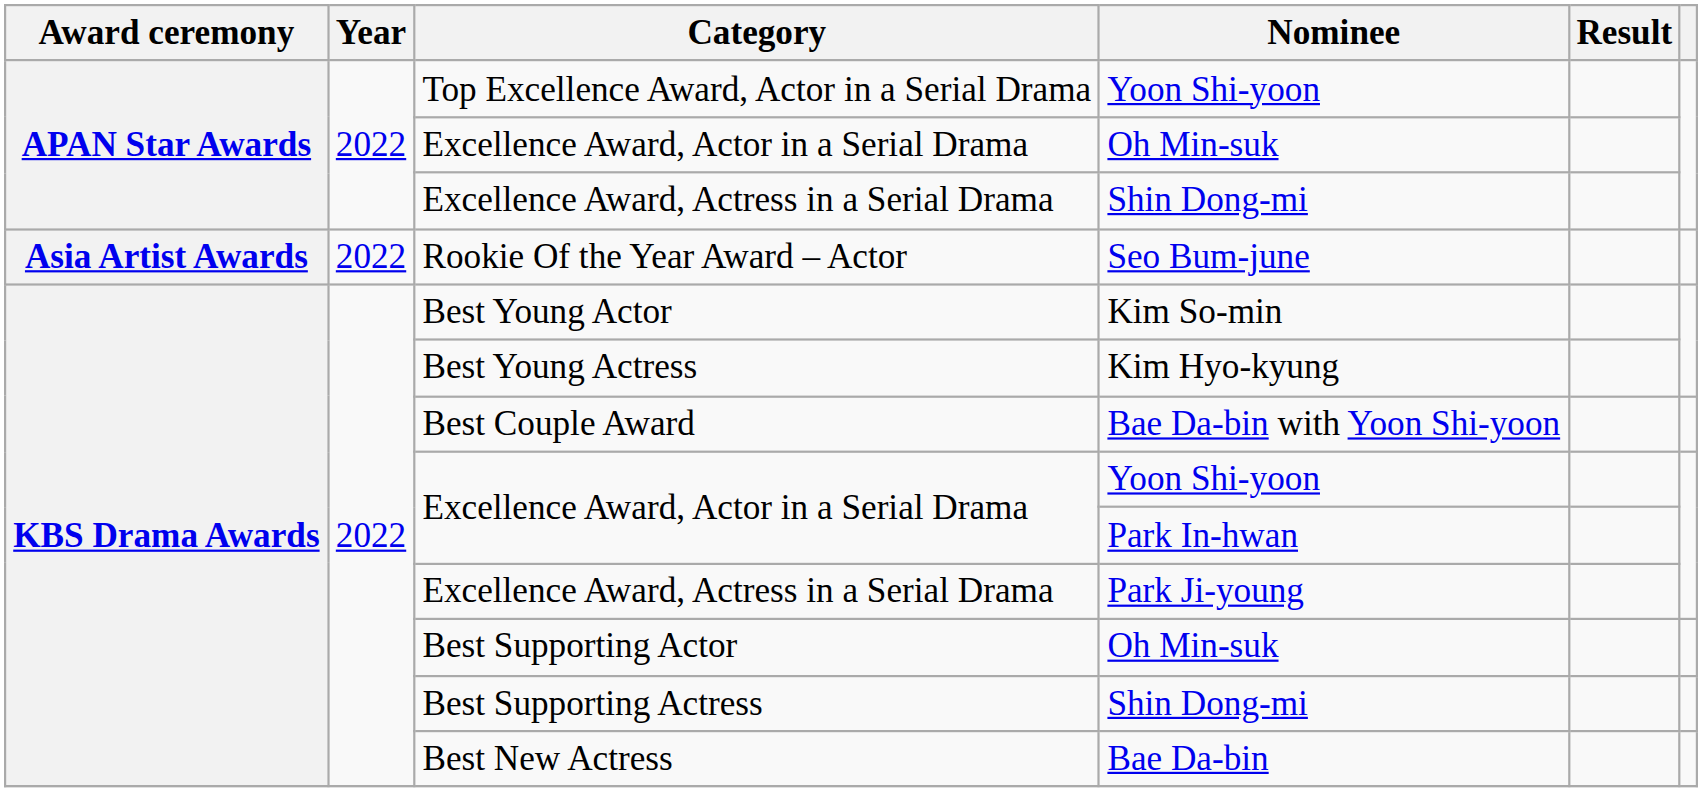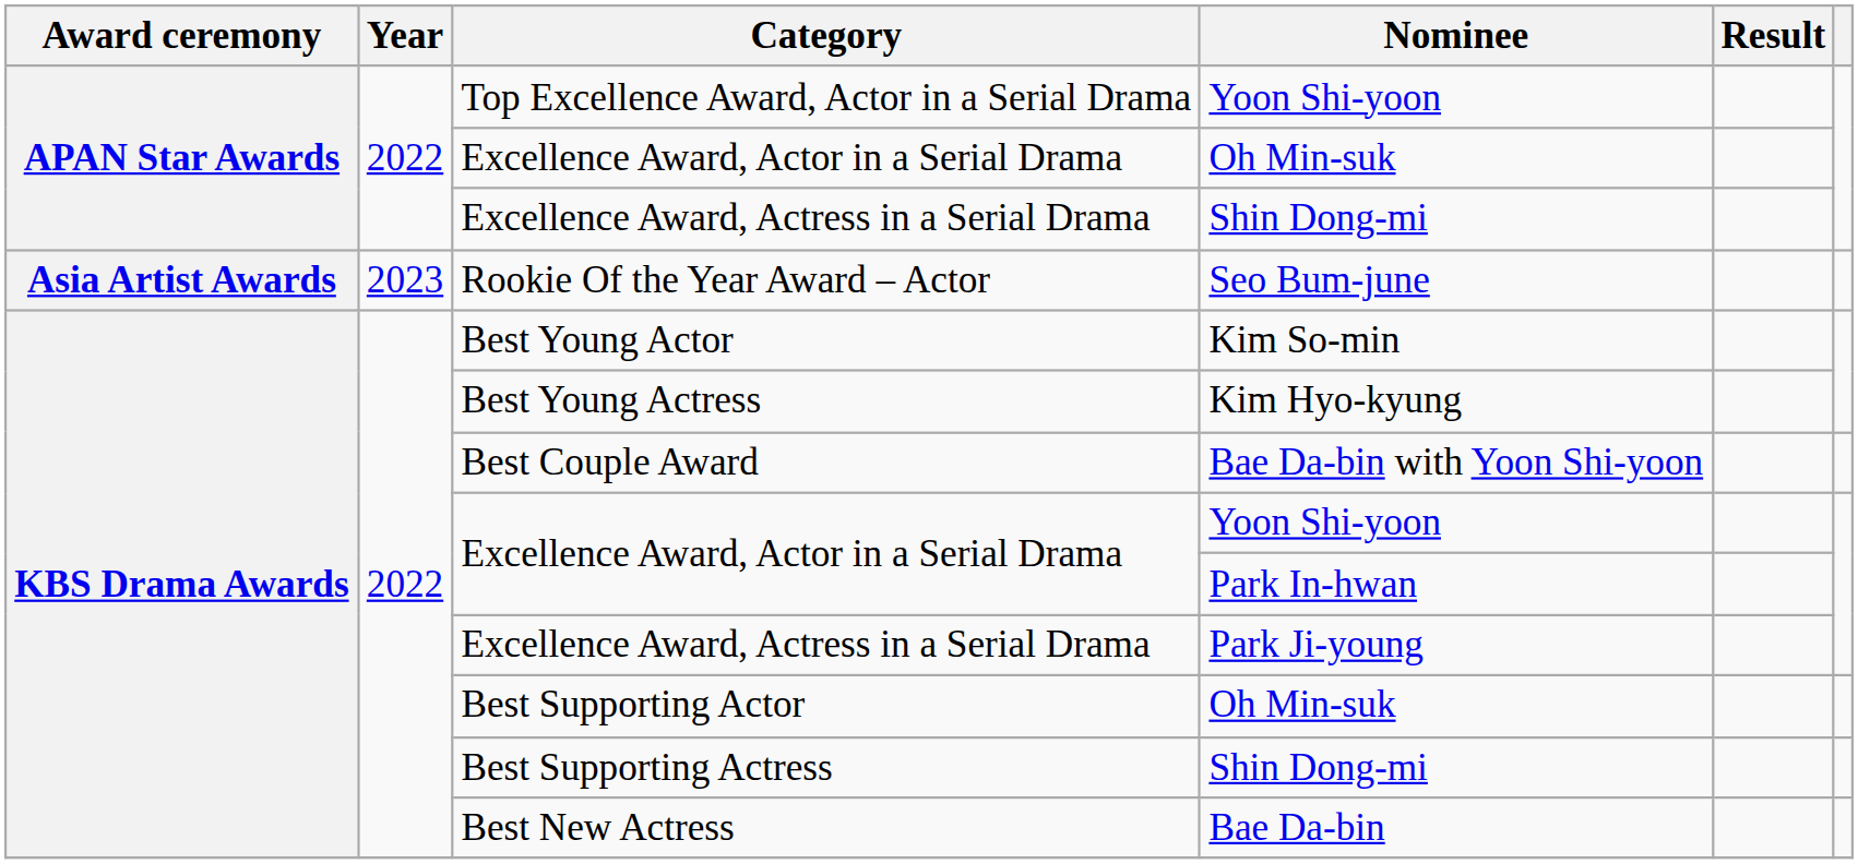Rookie Of the Year Award – Actor | Year: 2022 -> 2023
